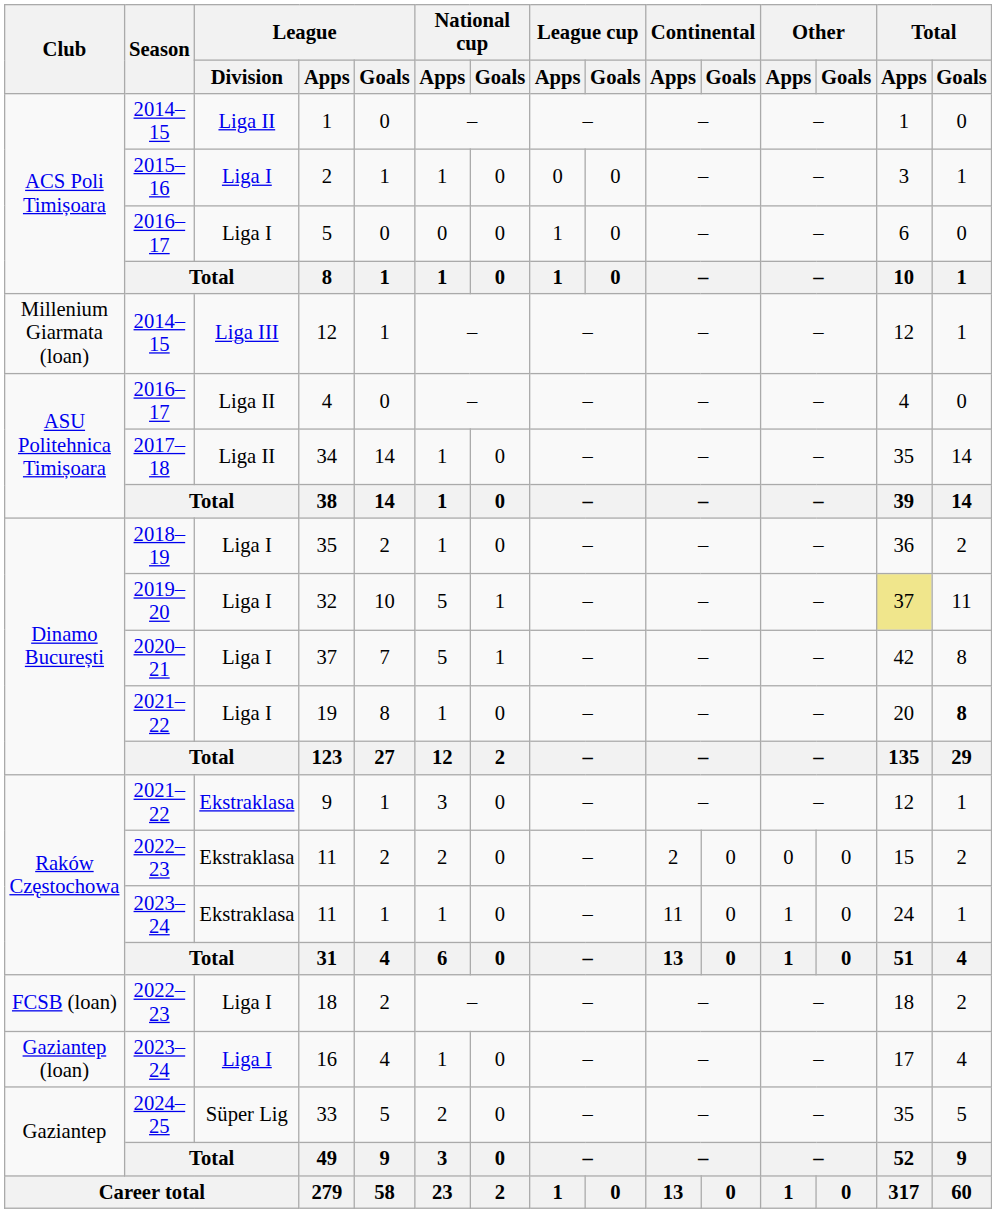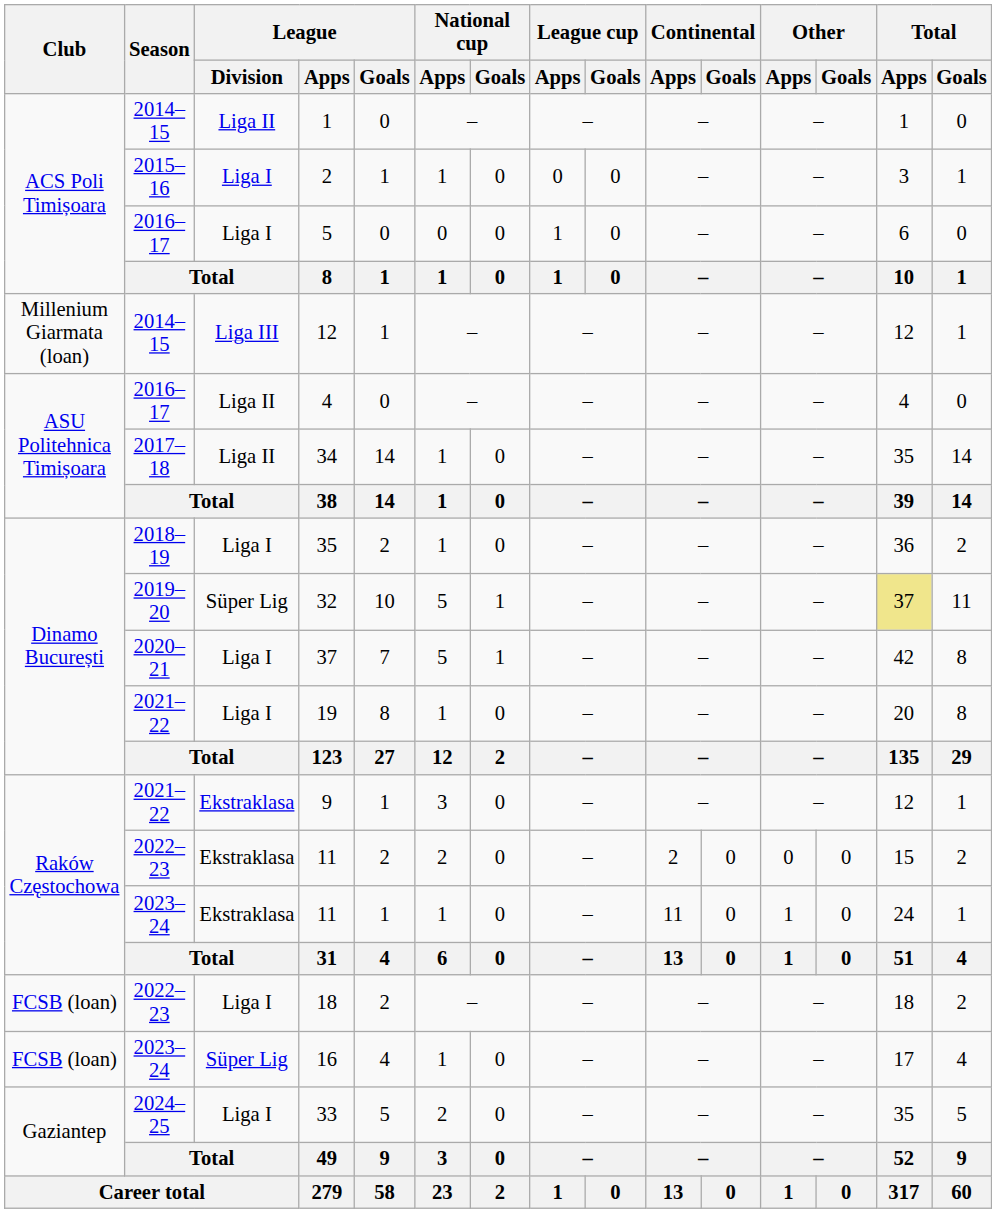32 | League / Division: Liga I -> Süper Lig
19 | Total / Goals: bold -> normal
16 | Club: Gaziantep (loan) -> FCSB (loan)
16 | League / Division: Liga I -> Süper Lig
33 | League / Division: Süper Lig -> Liga I
